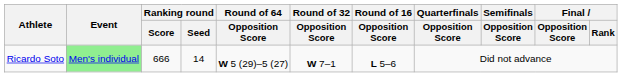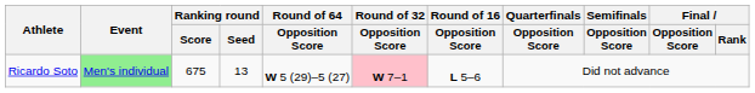Ricardo Soto | Ranking round / Score: 666 -> 675
Ricardo Soto | Ranking round / Seed: 14 -> 13
Ricardo Soto | Round of 32 / Opposition Score: no background -> pink background
